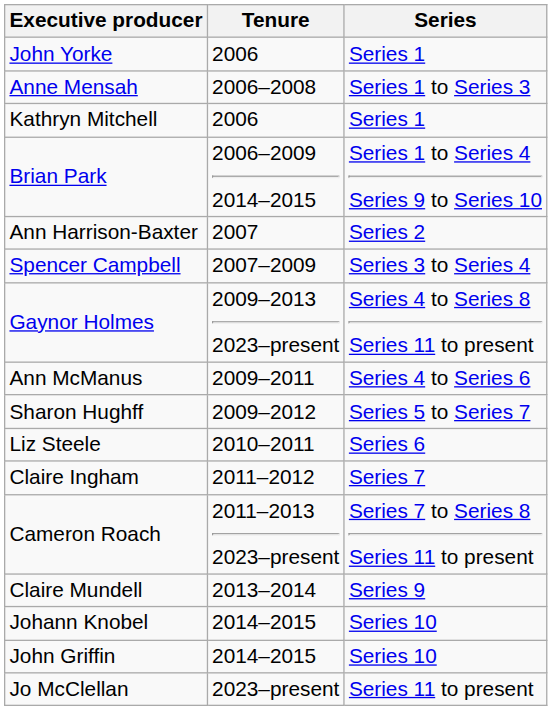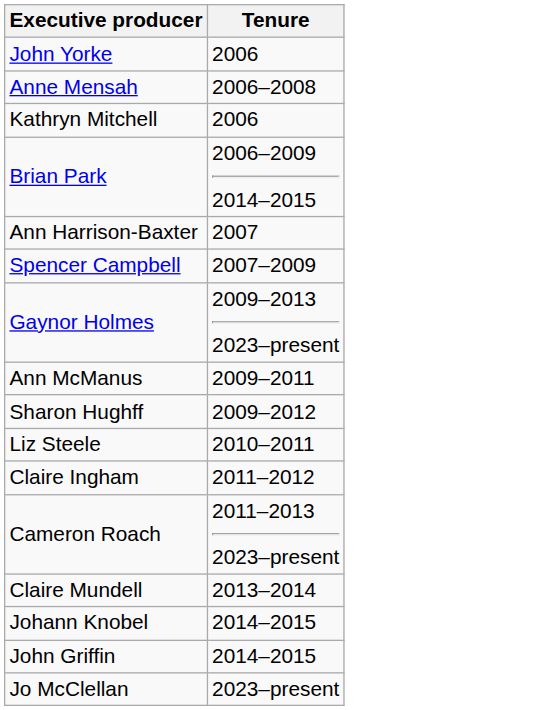- column: Series | Series 1 | Series 1 to Series 3 | Series 1 | Series 1 to Series 4 Series 9 to Series 10 | Series 2 | Series 3 to Series 4 | Series 4 to Series 8 Series 11 to present | Series 4 to Series 6 | Series 5 to Series 7 | Series 6 | Series 7 | Series 7 to Series 8 Series 11 to present | Series 9 | Series 10 | Series 10 | Series 11 to present
